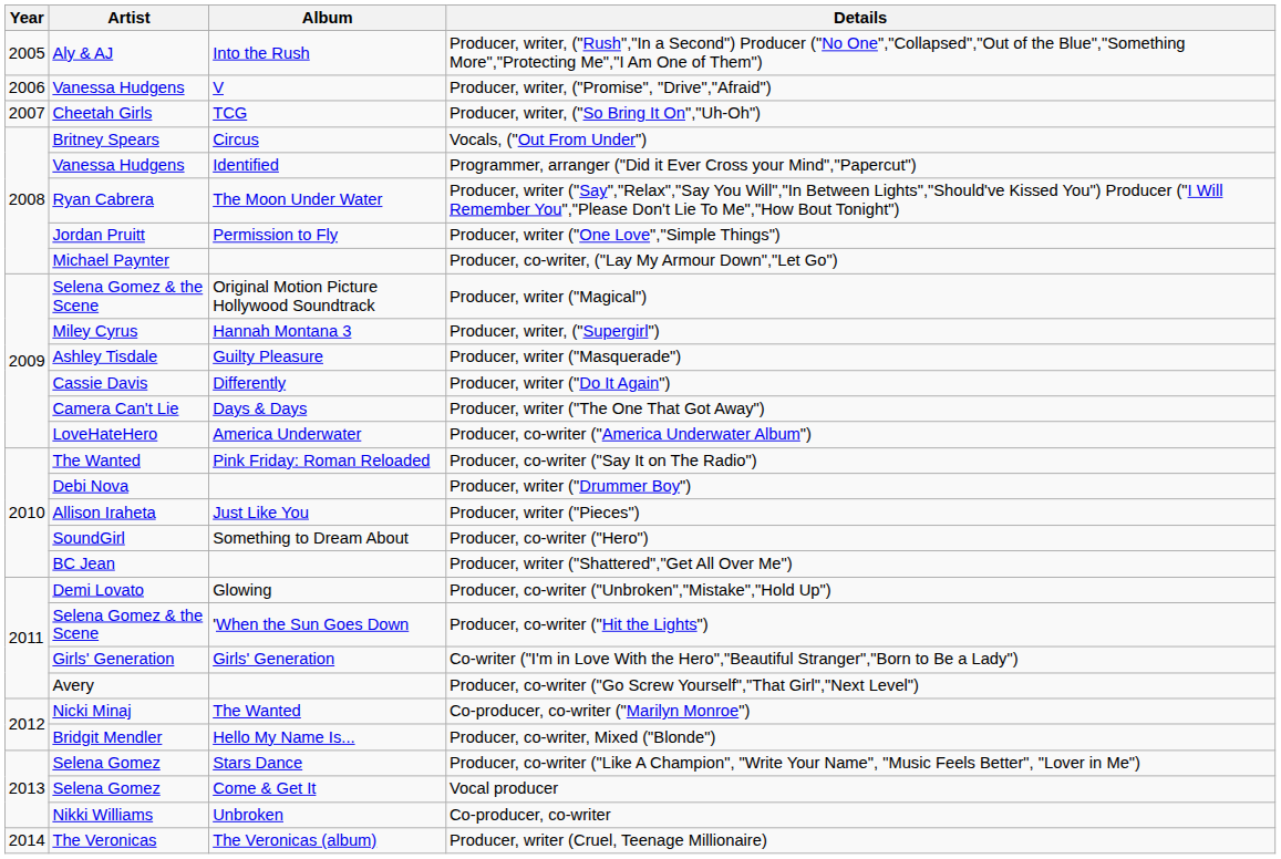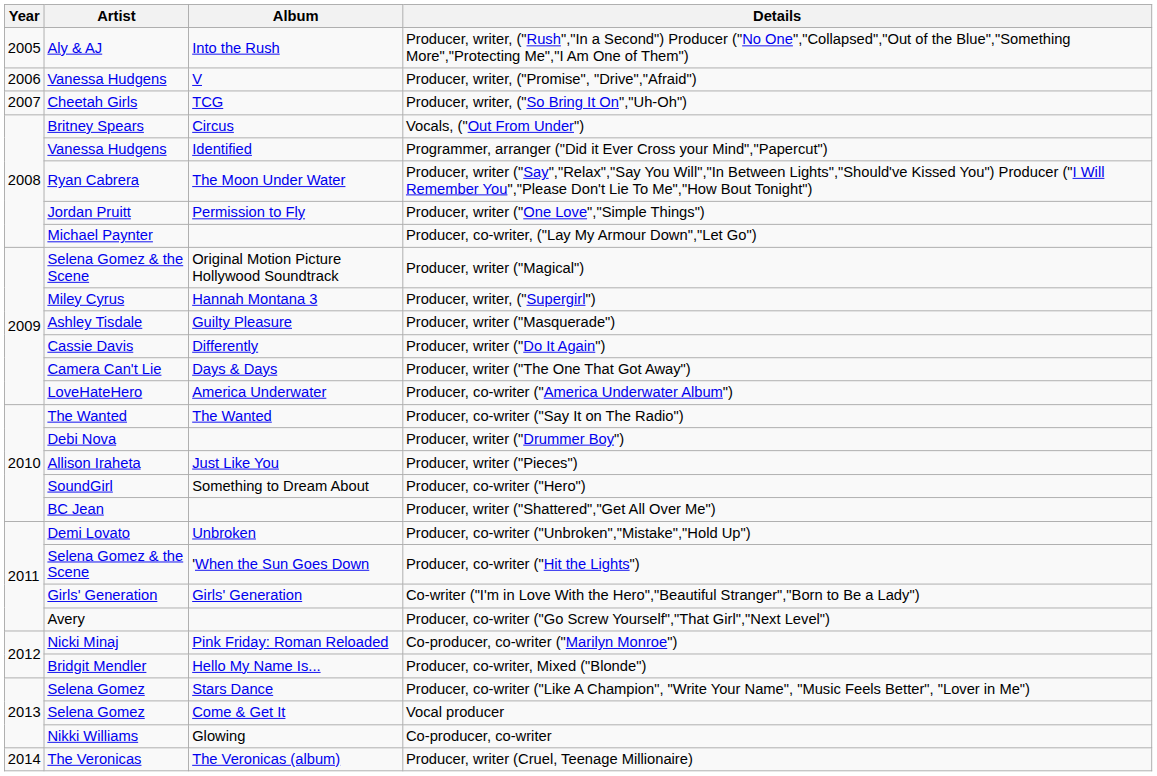Producer, co-writer ("Say It on The Radio") | Album: Pink Friday: Roman Reloaded -> The Wanted
Producer, co-writer ("Unbroken","Mistake","Hold Up") | Album: Glowing -> Unbroken
Co-producer, co-writer ("Marilyn Monroe") | Album: The Wanted -> Pink Friday: Roman Reloaded
Co-producer, co-writer | Album: Unbroken -> Glowing
